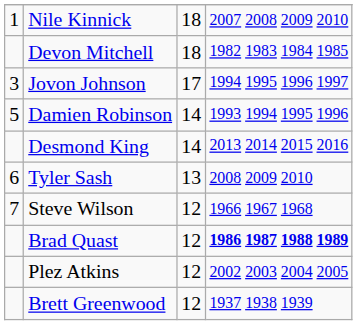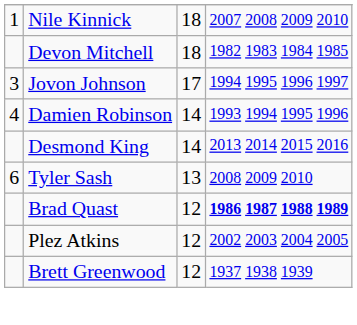Damien Robinson | column 1: 5 -> 4
- row: 7 | Steve Wilson | 12 | 1966 1967 1968
